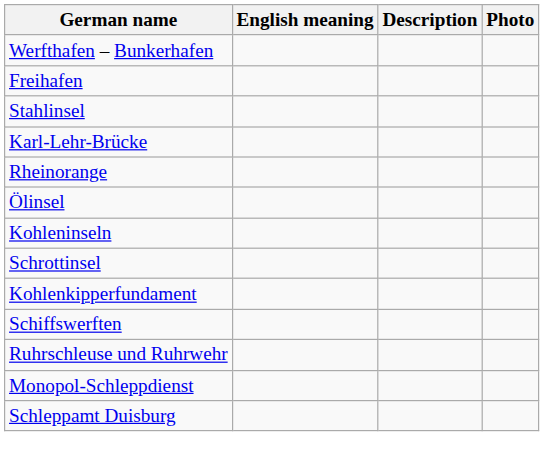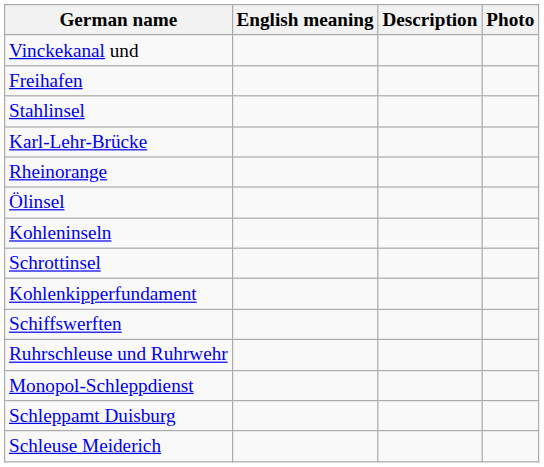- row: Werfthafen – Bunkerhafen
+ row: Vinckekanal und
+ row: Schleuse Meiderich
